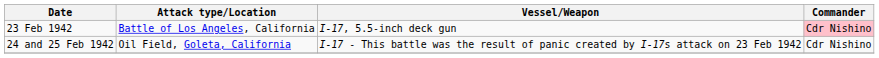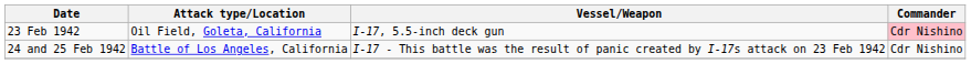23 Feb 1942 | Attack type/Location: Battle of Los Angeles, California -> Oil Field, Goleta, California
24 and 25 Feb 1942 | Attack type/Location: Oil Field, Goleta, California -> Battle of Los Angeles, California
